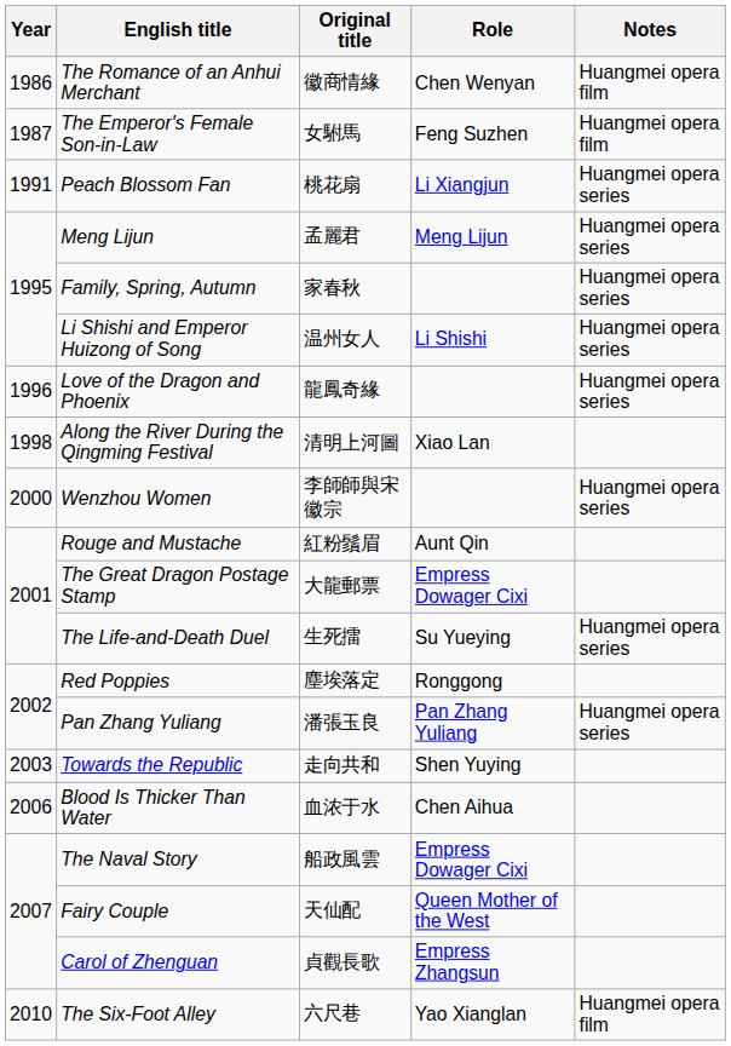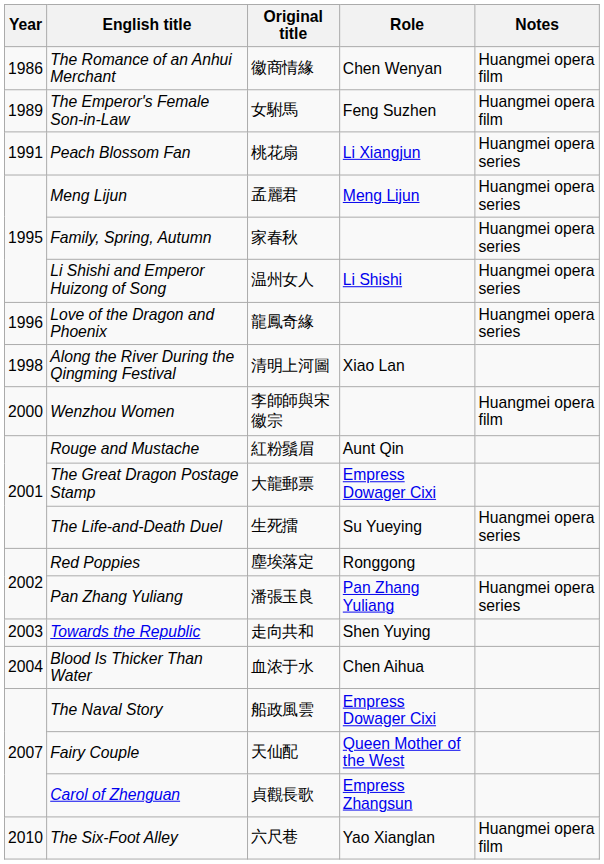The Emperor's Female Son-in-Law | Year: 1987 -> 1989
Wenzhou Women | Notes: Huangmei opera series -> Huangmei opera film
Blood Is Thicker Than Water | Year: 2006 -> 2004
